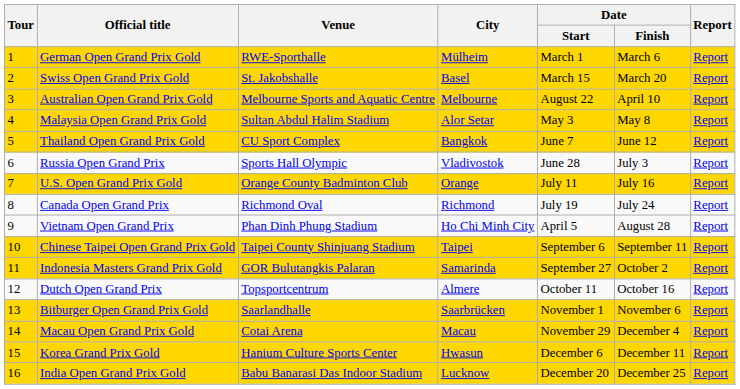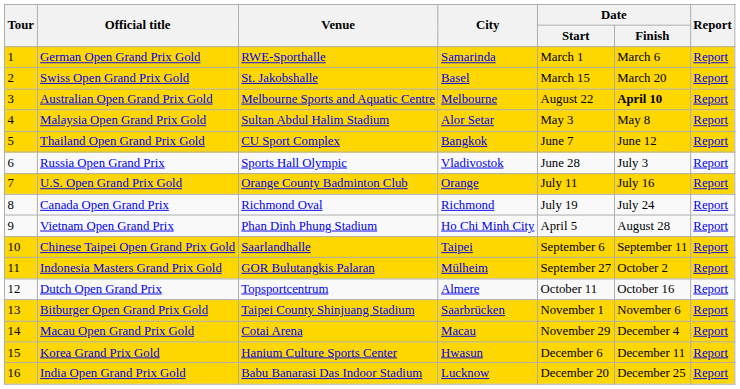German Open Grand Prix Gold | City: Mülheim -> Samarinda
Australian Open Grand Prix Gold | Date / Finish: normal -> bold
Chinese Taipei Open Grand Prix Gold | Venue: Taipei County Shinjuang Stadium -> Saarlandhalle
Indonesia Masters Grand Prix Gold | City: Samarinda -> Mülheim
Bitburger Open Grand Prix Gold | Venue: Saarlandhalle -> Taipei County Shinjuang Stadium
